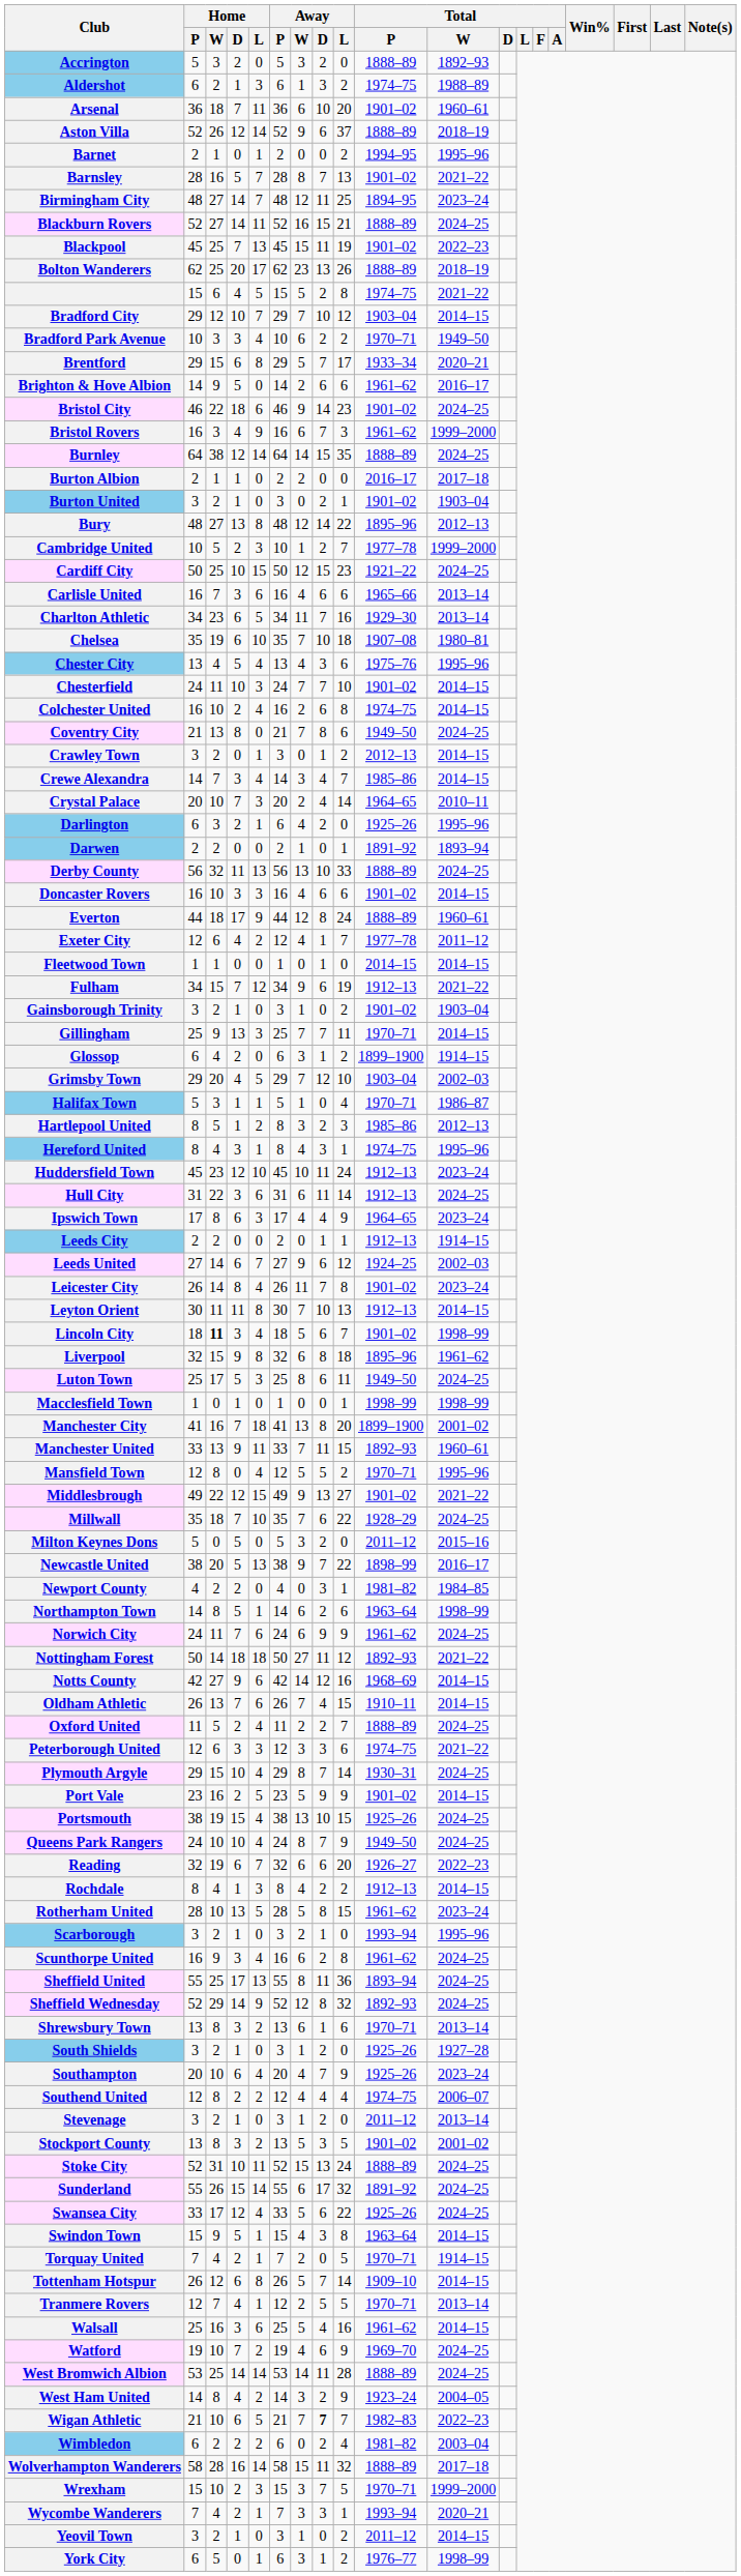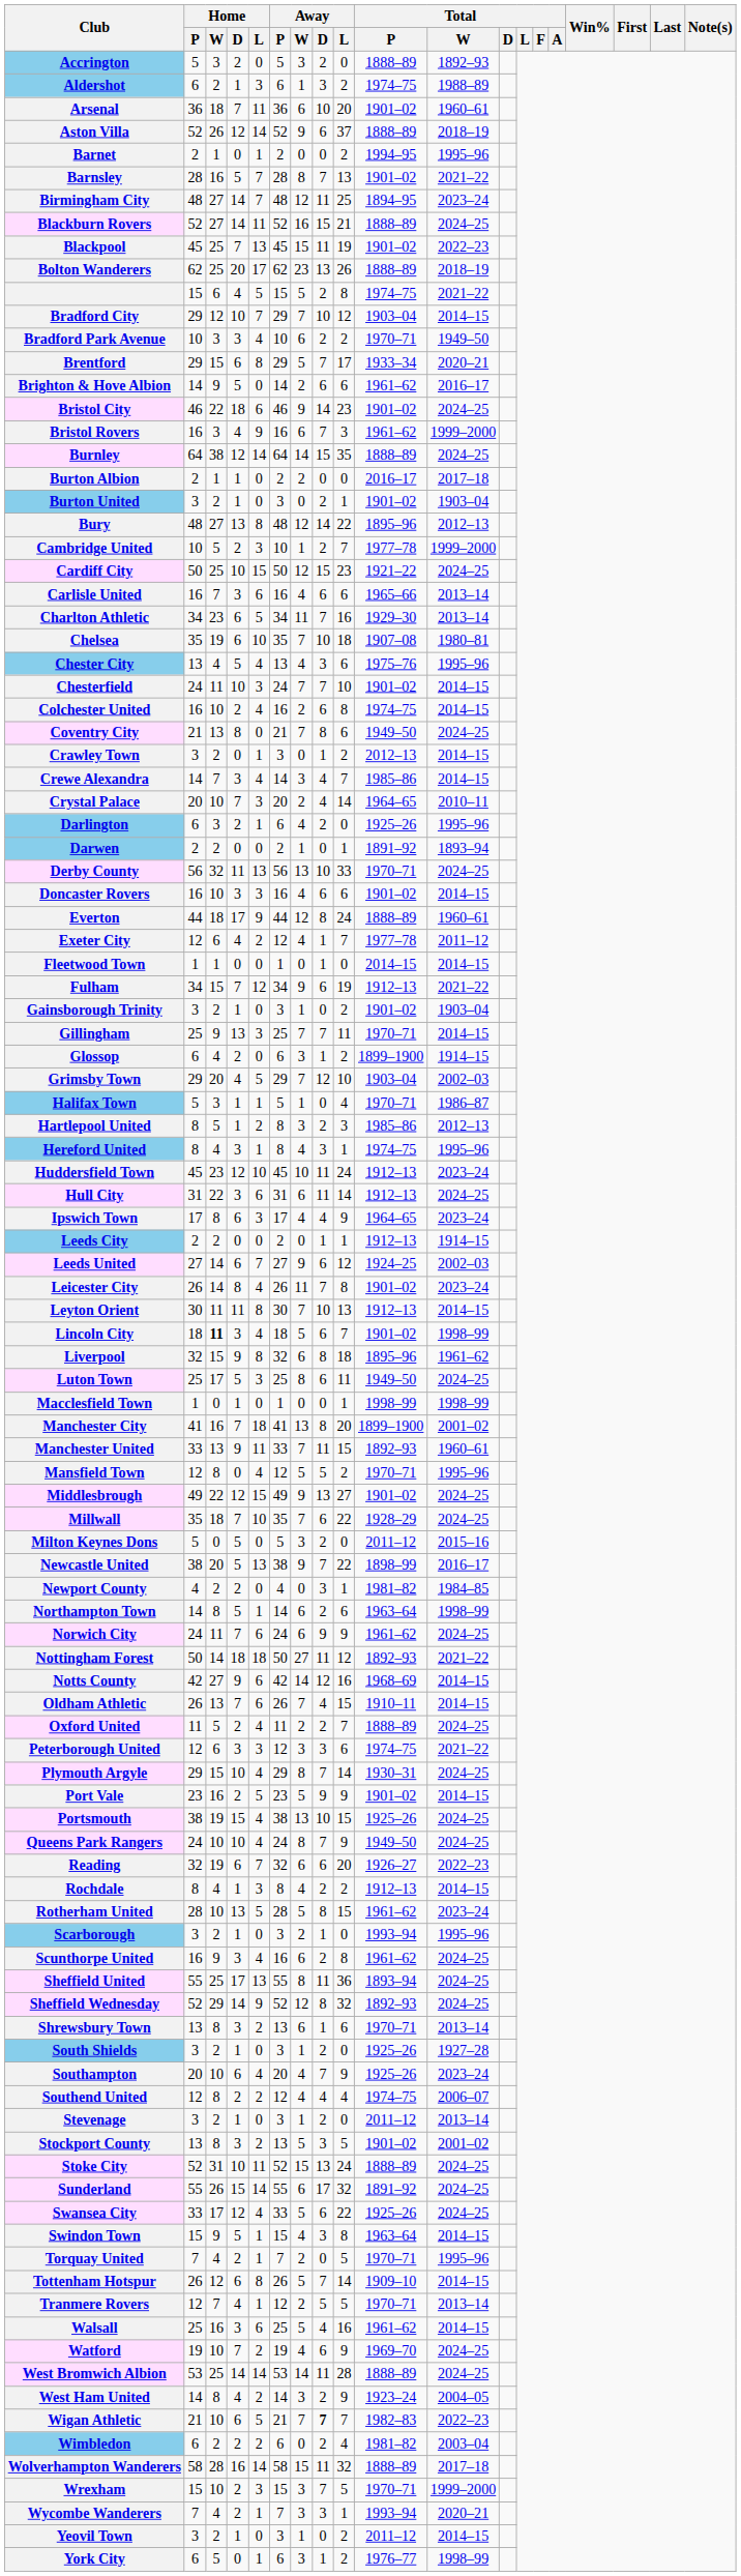Derby County | Total / P: 1888–89 -> 1970–71
Middlesbrough | Total / W: 2021–22 -> 2024–25
Torquay United | Total / W: 1914–15 -> 1995–96
